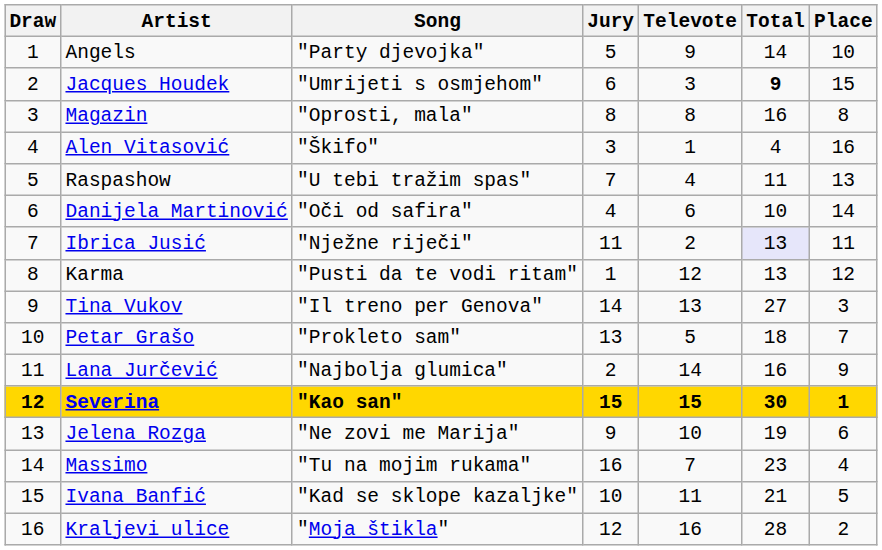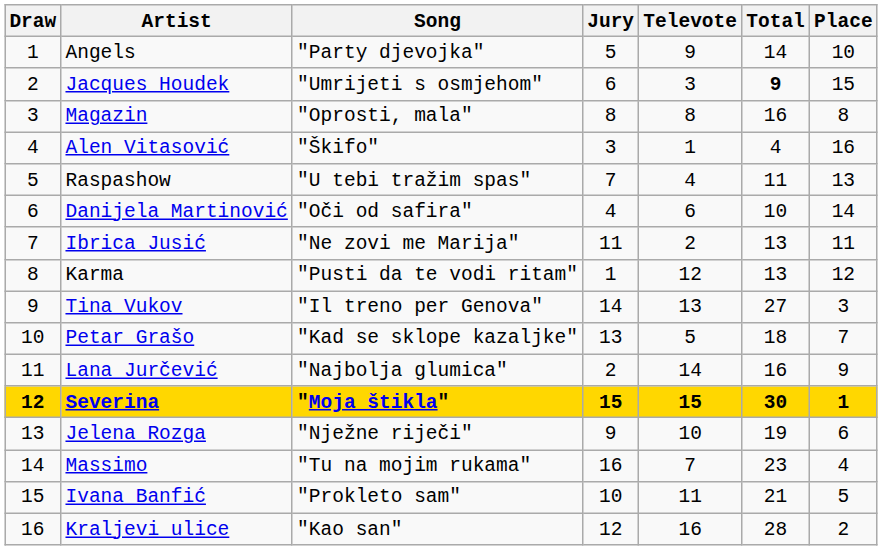Ibrica Jusić | Song: "Nježne riječi" -> "Ne zovi me Marija"
Ibrica Jusić | Total: lavender background -> no background
Petar Grašo | Song: "Prokleto sam" -> "Kad se sklope kazaljke"
Severina | Song: "Kao san" -> "Moja štikla"
Jelena Rozga | Song: "Ne zovi me Marija" -> "Nježne riječi"
Ivana Banfić | Song: "Kad se sklope kazaljke" -> "Prokleto sam"
Kraljevi ulice | Song: "Moja štikla" -> "Kao san"
